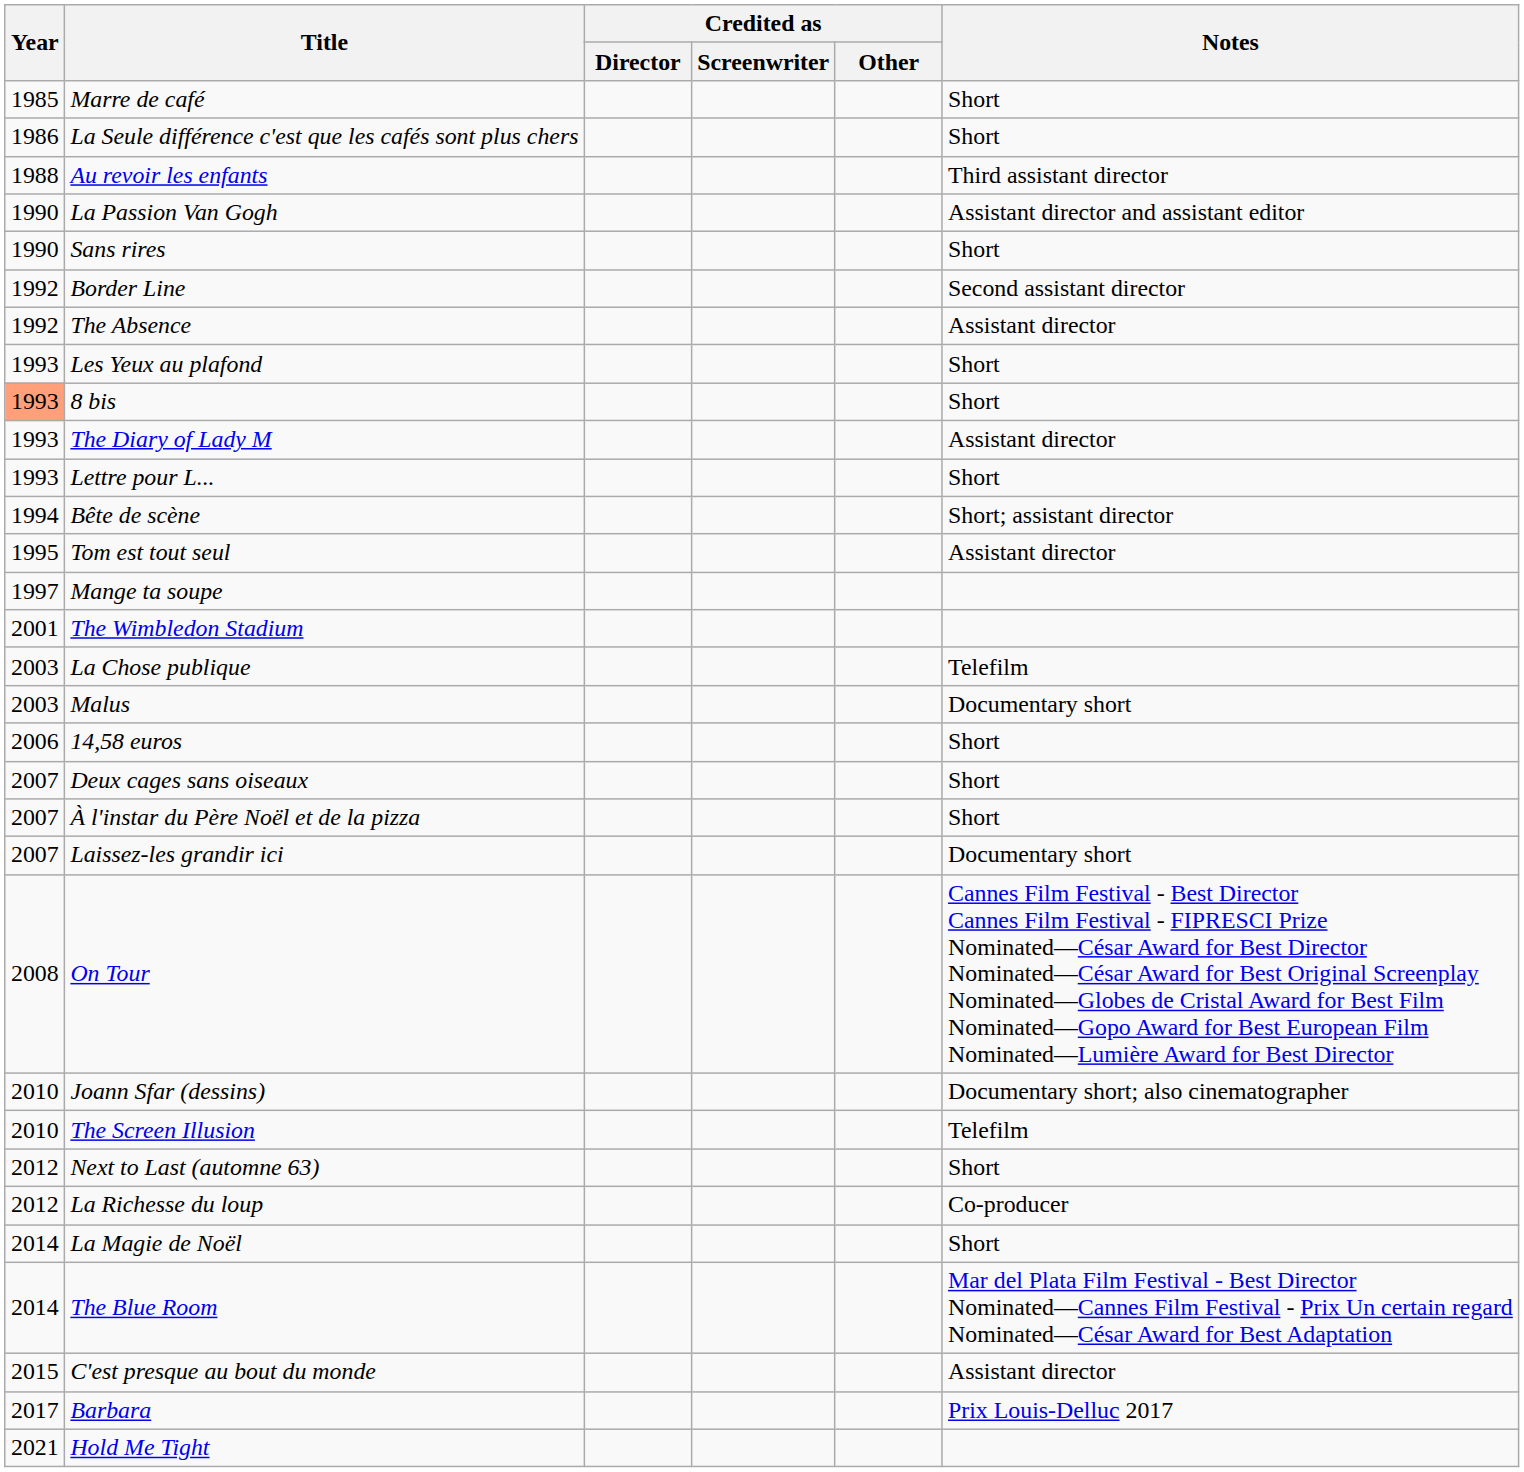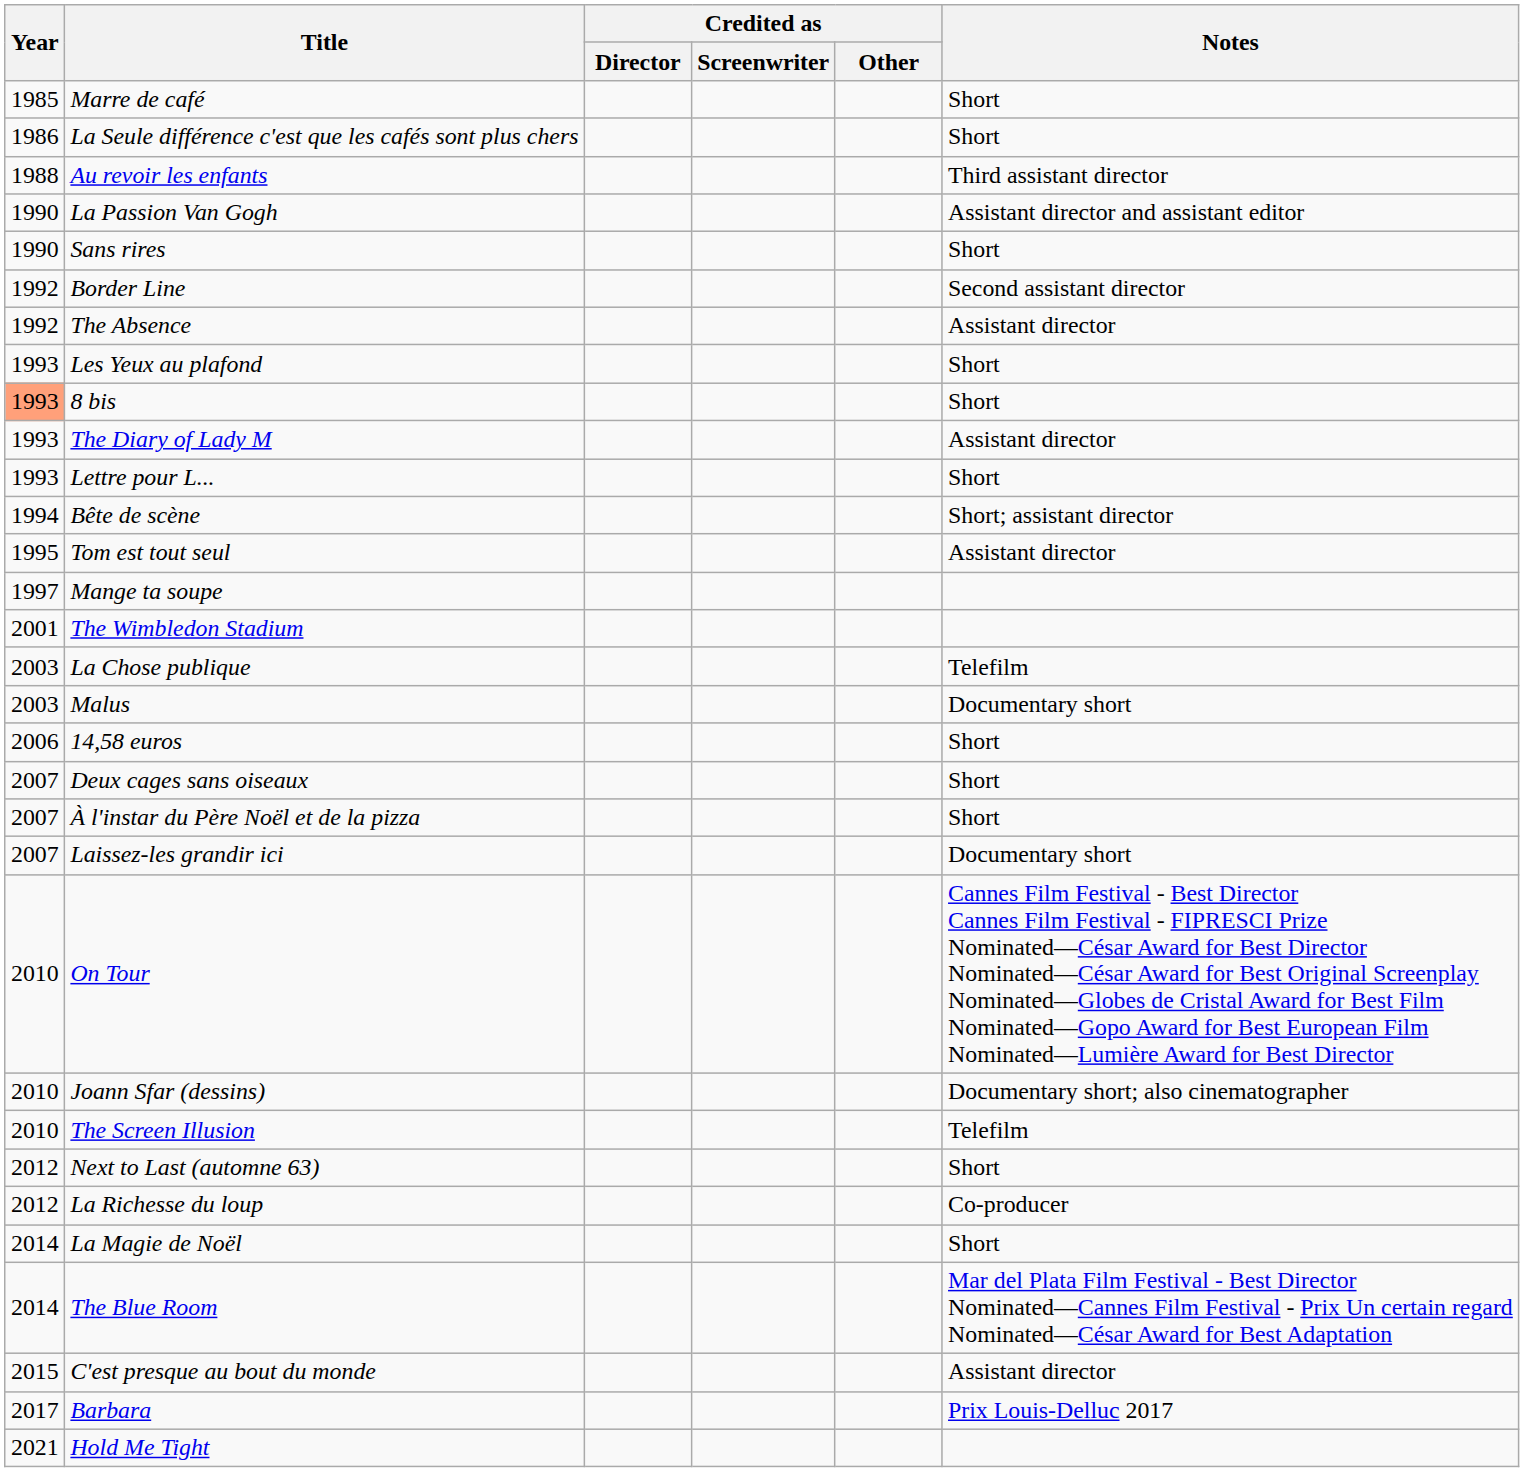On Tour | Year: 2008 -> 2010
